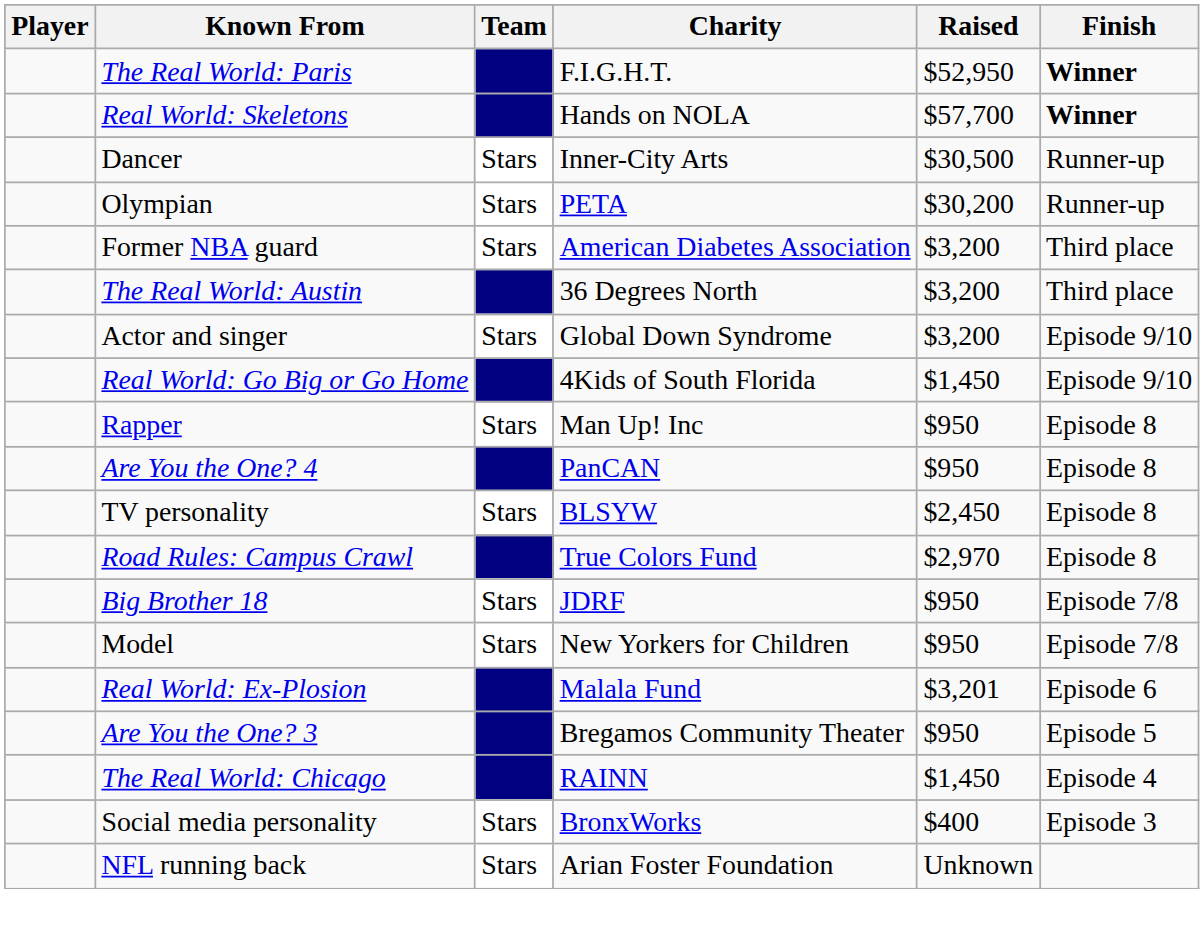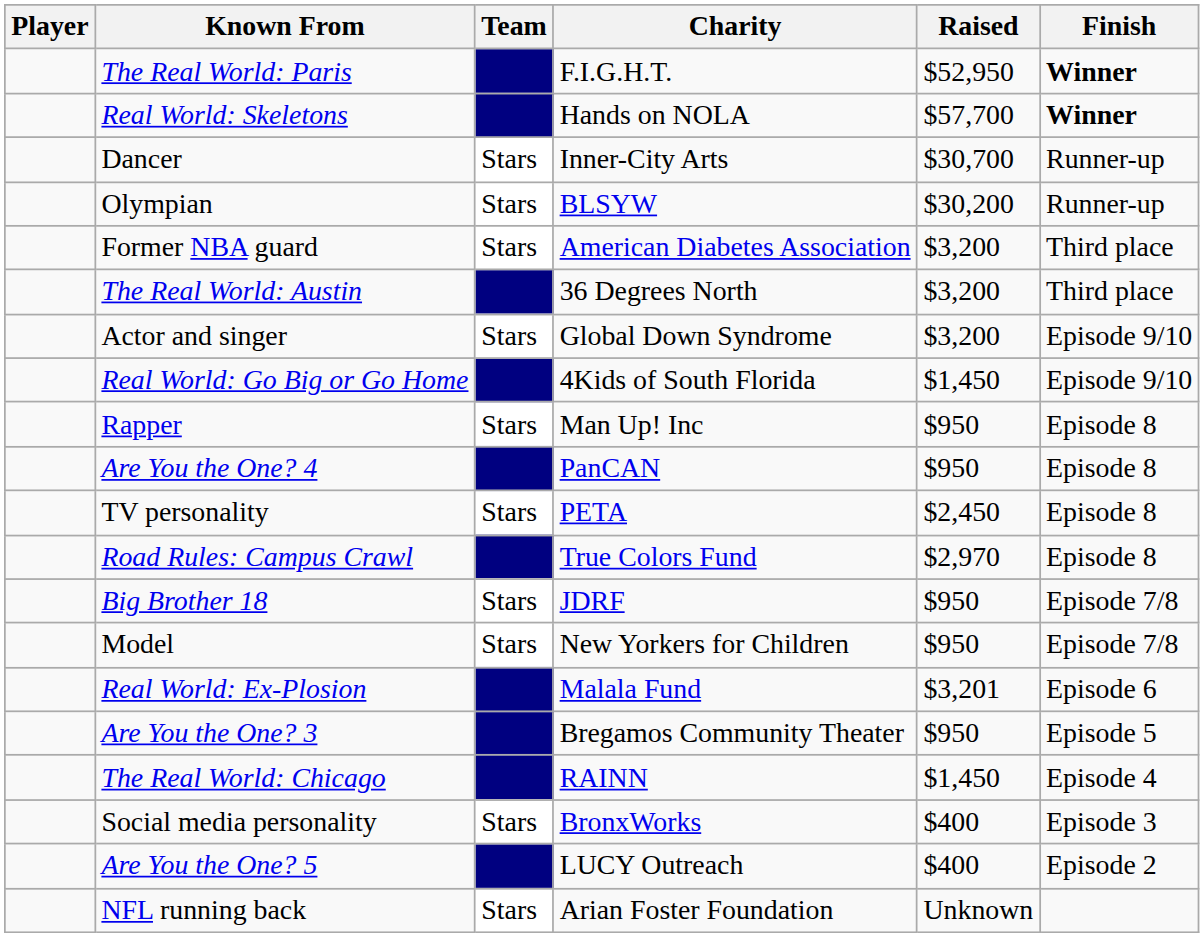Dancer | Raised: $30,500 -> $30,700
Olympian | Charity: PETA -> BLSYW
TV personality | Charity: BLSYW -> PETA
+ row: Are You the One? 5 | LUCY Outreach | $400 | Episode 2
